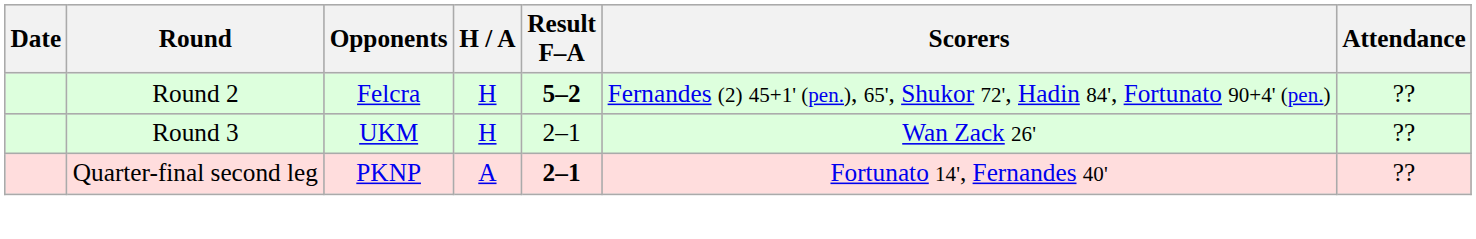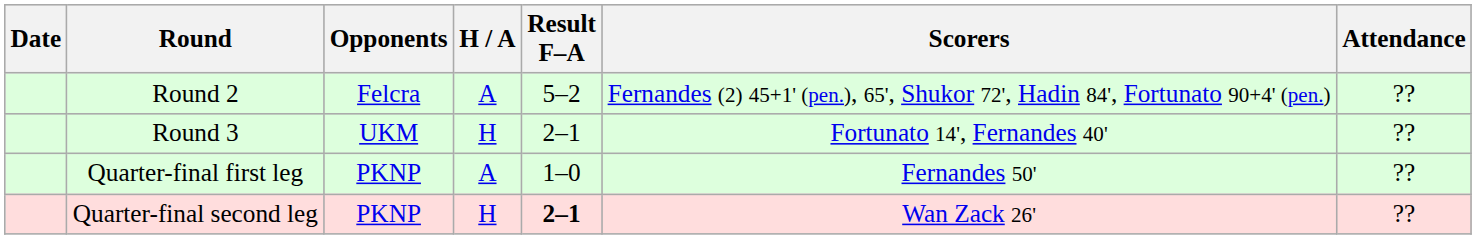Round 2 | H / A: H -> A
Round 2 | Result F–A: bold -> normal
Round 3 | Scorers: Wan Zack 26' -> Fortunato 14', Fernandes 40'
+ row: Quarter-final first leg | PKNP | A | 1–0 | Fernandes 50' | ??
Quarter-final second leg | H / A: A -> H
Quarter-final second leg | Scorers: Fortunato 14', Fernandes 40' -> Wan Zack 26'
